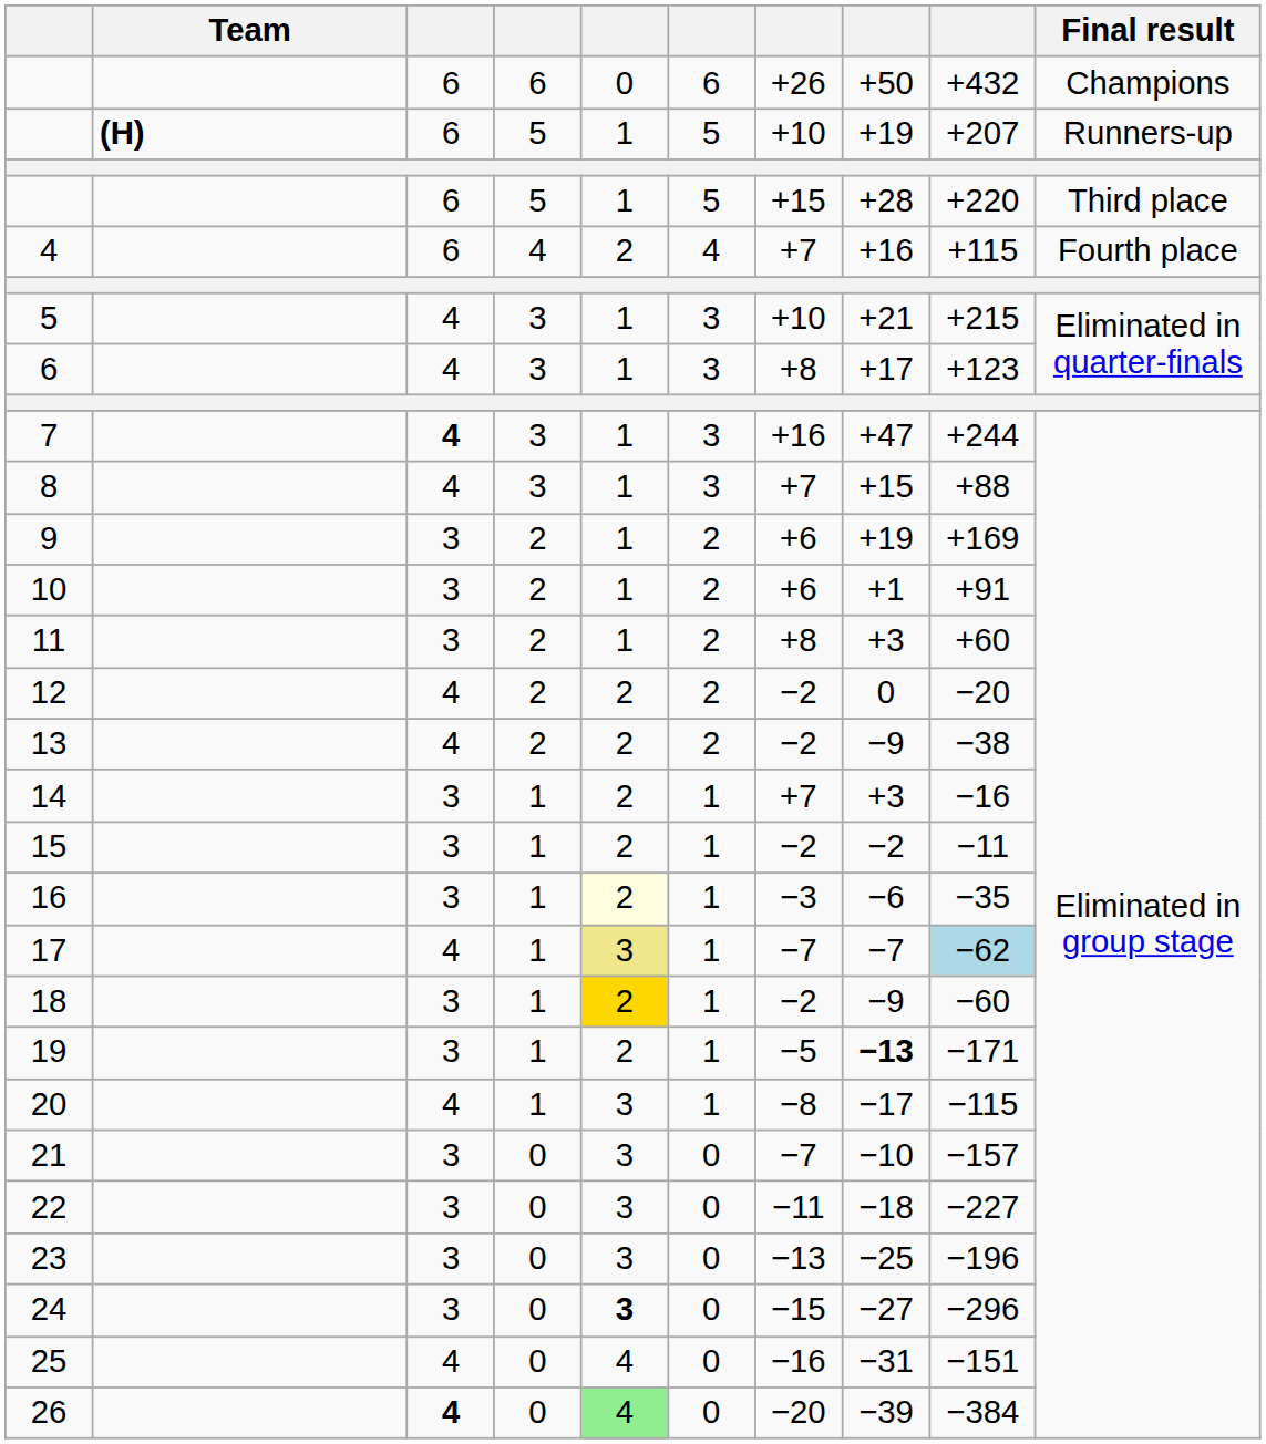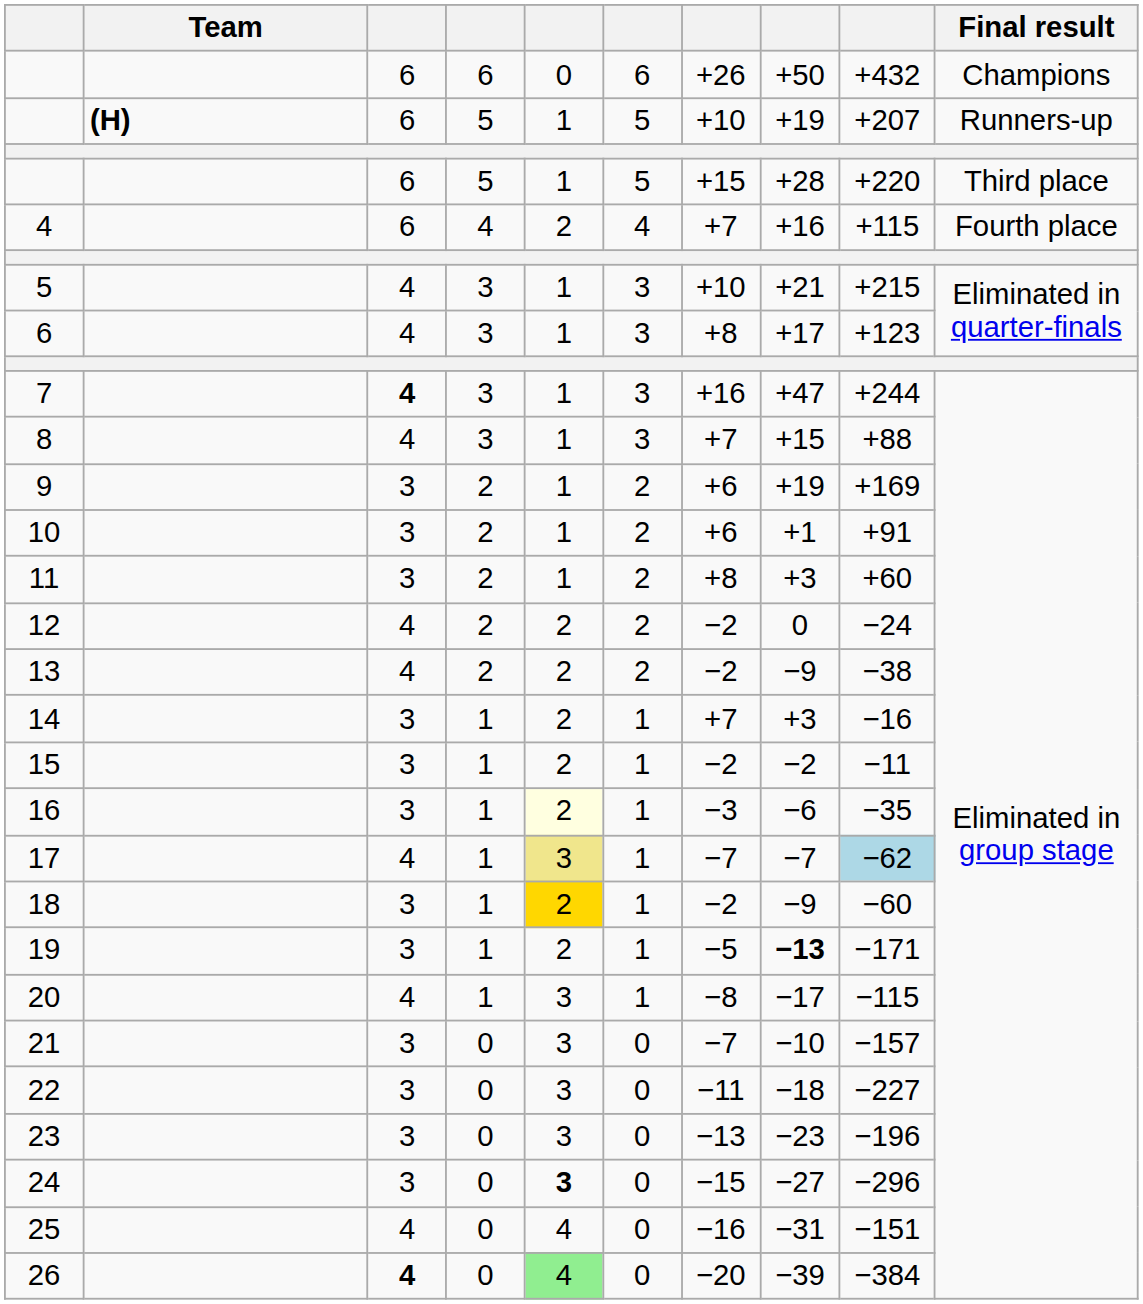12 | column 9: −20 -> −24
23 | column 8: −25 -> −23
